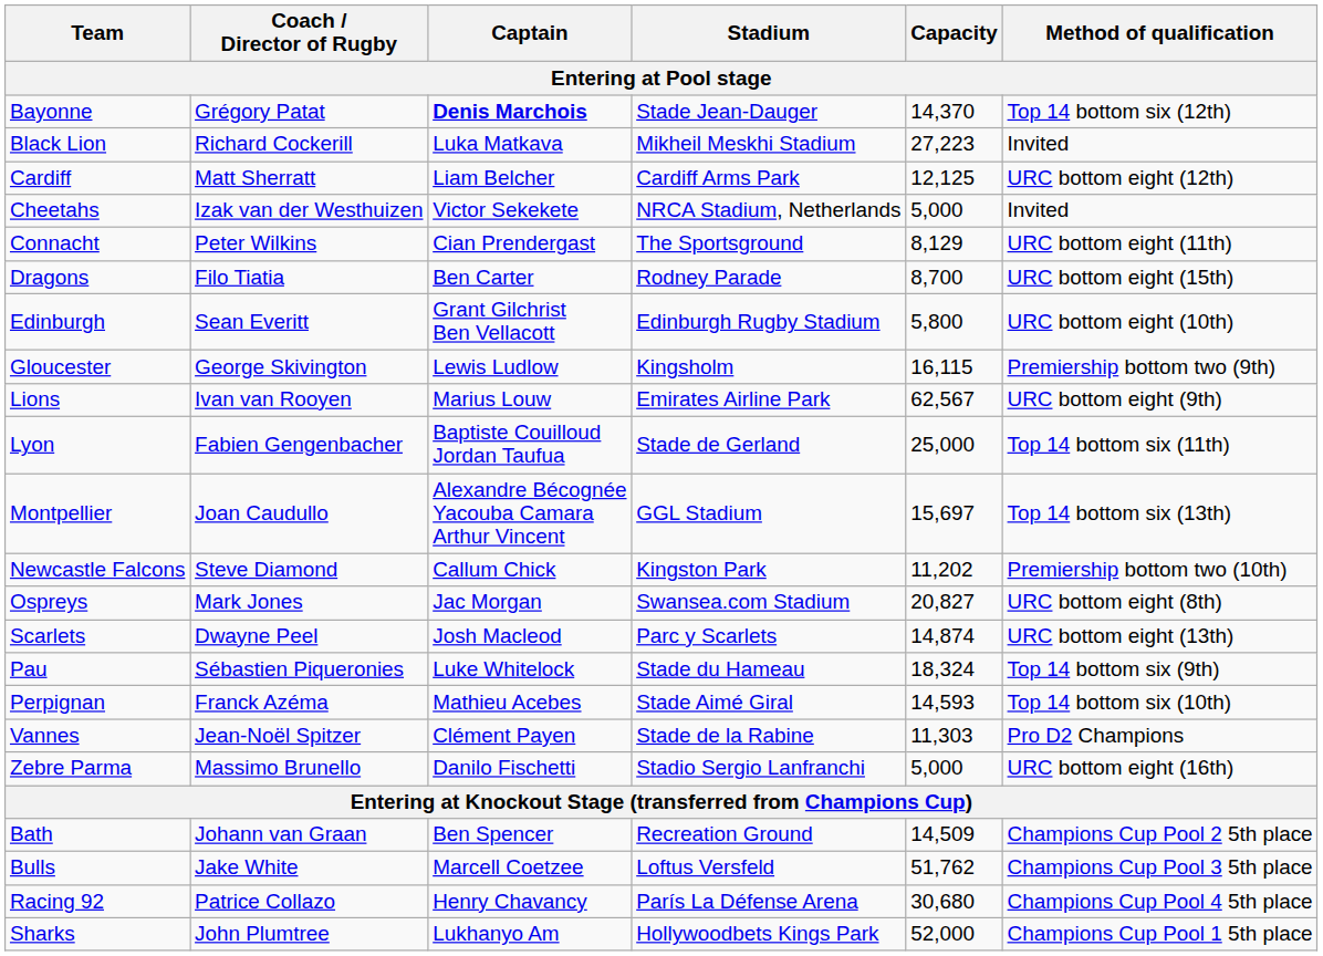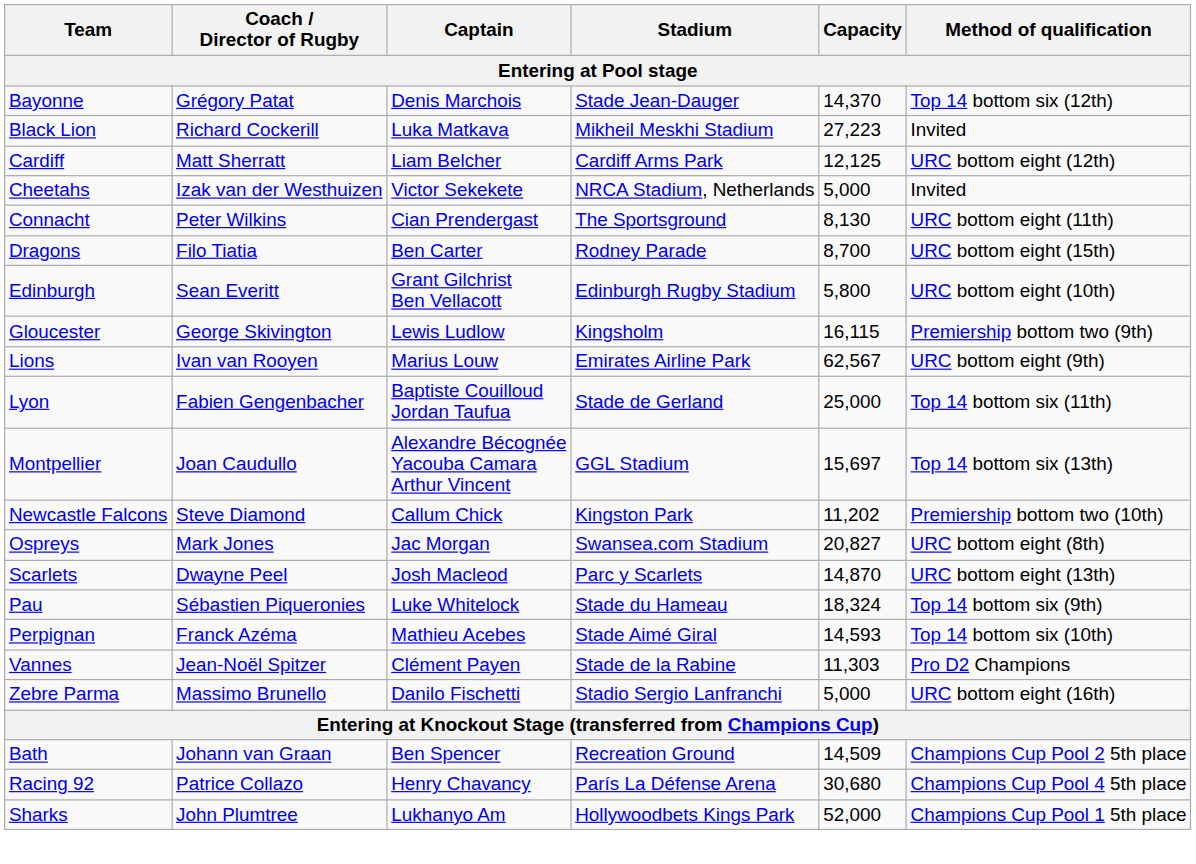Bayonne | Captain: bold -> normal
Connacht | Capacity: 8,129 -> 8,130
Scarlets | Capacity: 14,874 -> 14,870
- row: Bulls | Jake White | Marcell Coetzee | Loftus Versfeld | 51,762 | Champions Cup Pool 3 5th place
